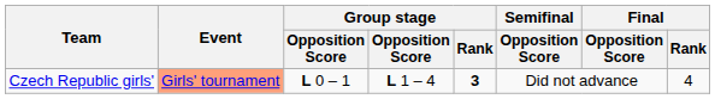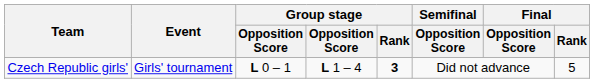Czech Republic girls' | Event: lightsalmon background -> no background
Czech Republic girls' | Final / Rank: 4 -> 5
